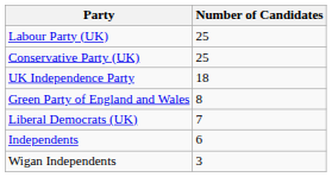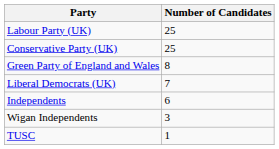- row: UK Independence Party | 18
+ row: TUSC | 1
